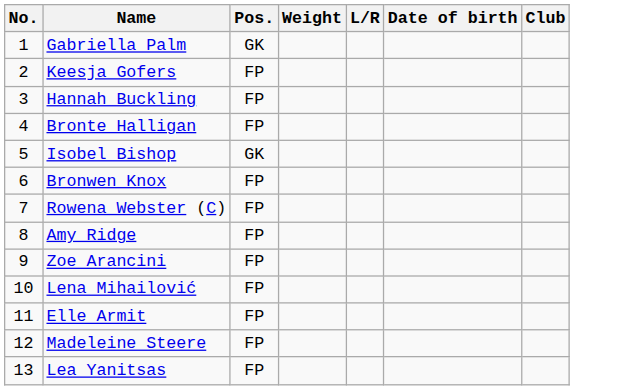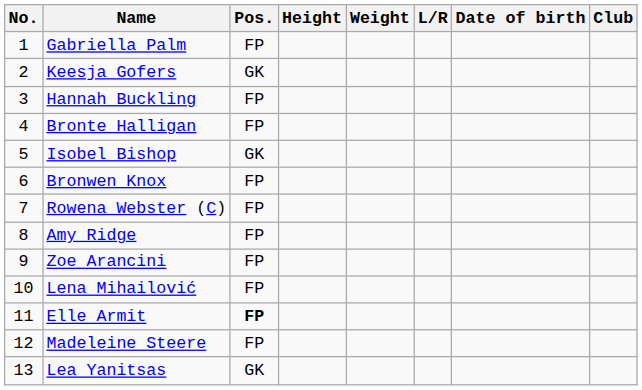+ column: Height
Gabriella Palm | Pos.: GK -> FP
Keesja Gofers | Pos.: FP -> GK
Elle Armit | Pos.: normal -> bold
Lea Yanitsas | Pos.: FP -> GK
